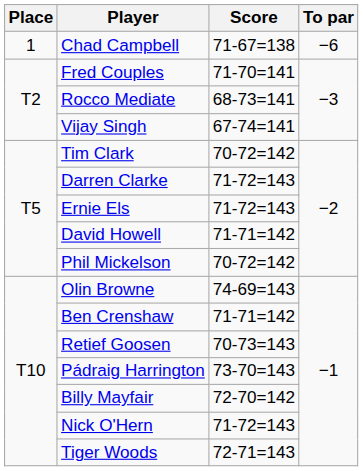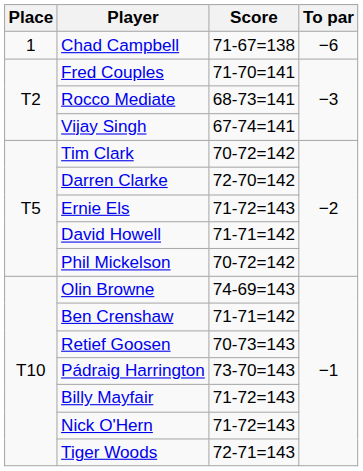Darren Clarke | Score: 71-72=143 -> 72-70=142
Billy Mayfair | Score: 72-70=142 -> 71-72=143
